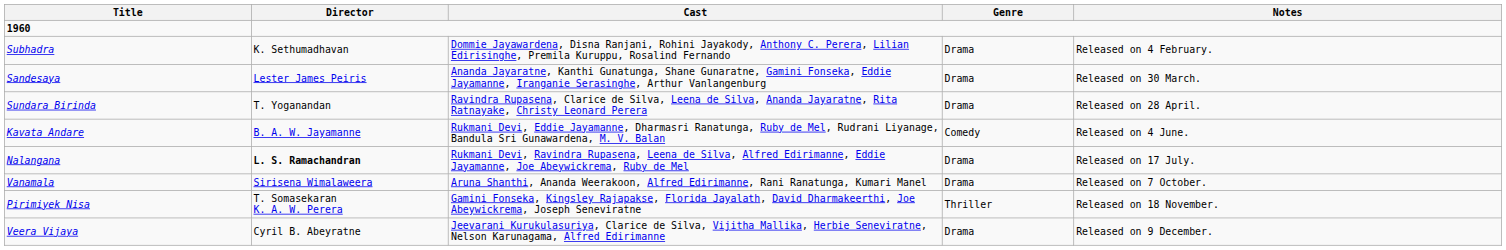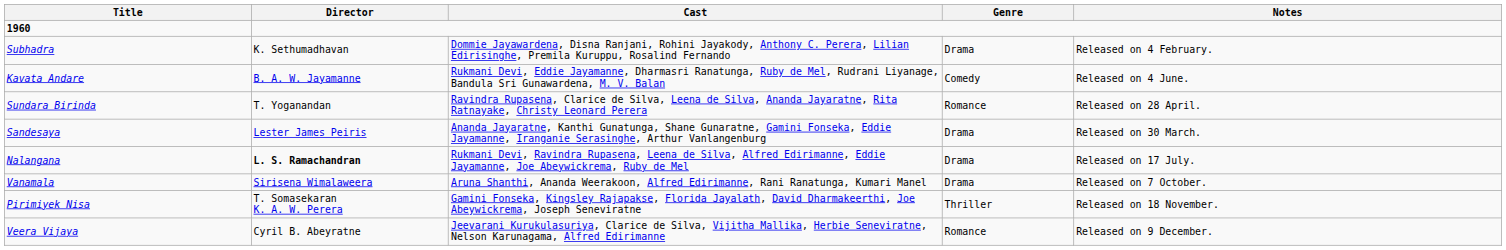rows swapped: Sandesaya <-> Kavata Andare
Sundara Birinda | Genre: Drama -> Romance
Veera Vijaya | Genre: Drama -> Romance
